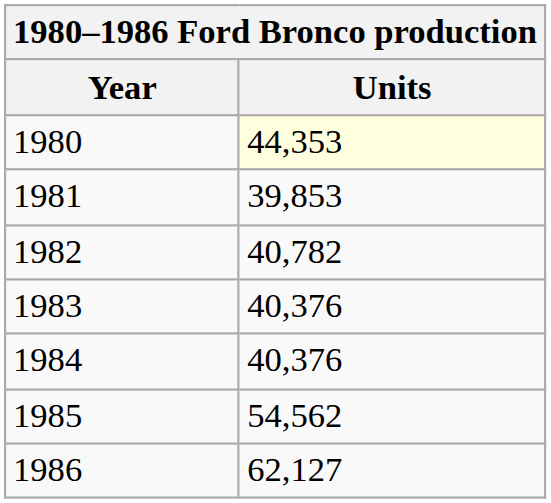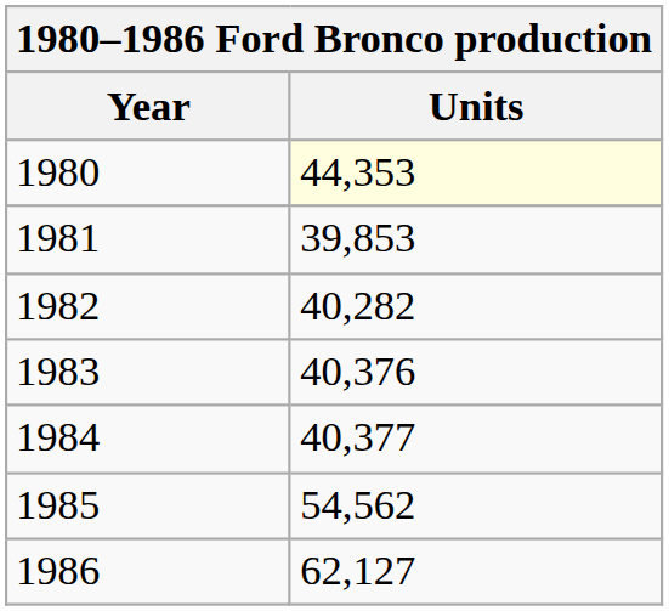1982 | Units: 40,782 -> 40,282
1984 | Units: 40,376 -> 40,377
